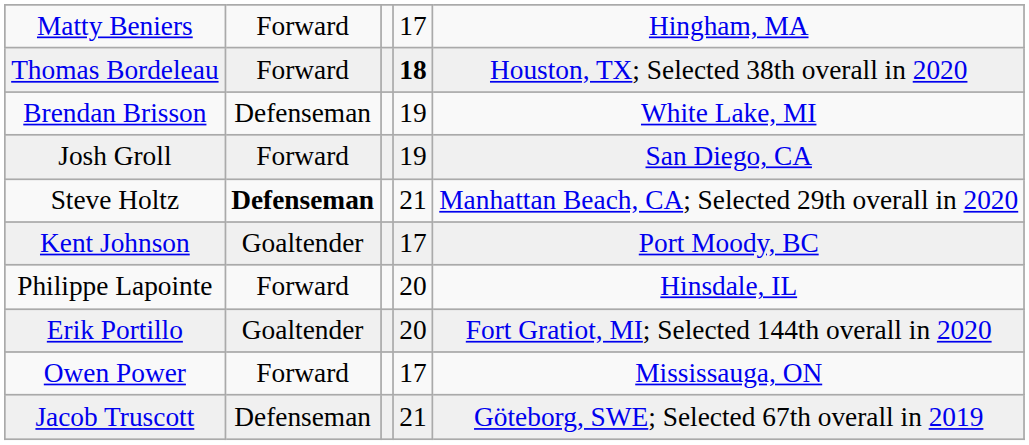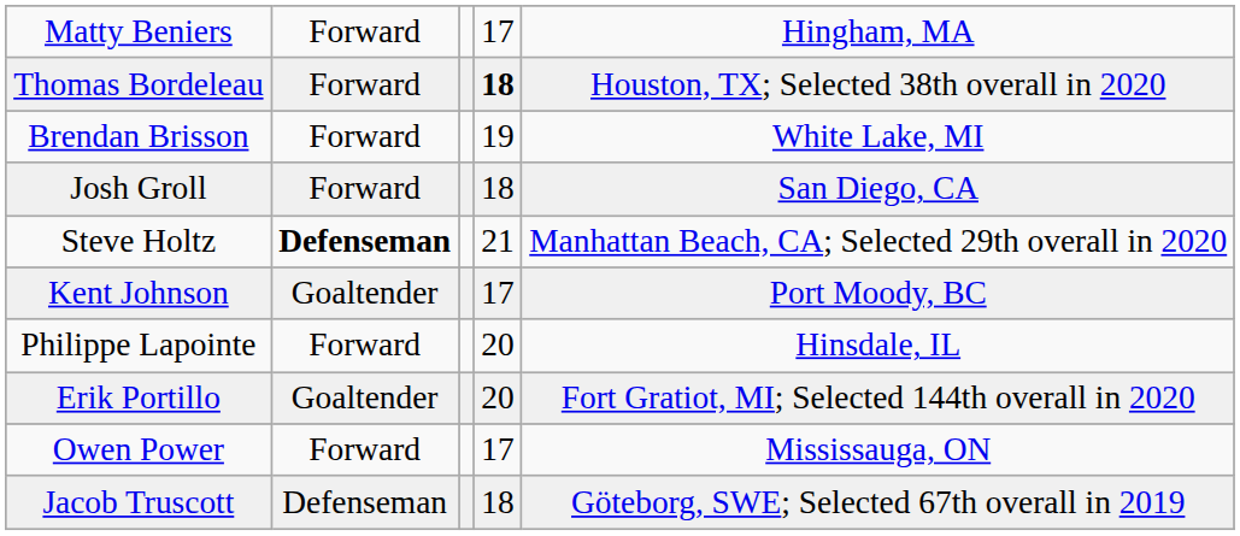Brendan Brisson | column 2: Defenseman -> Forward
Josh Groll | column 4: 19 -> 18
Jacob Truscott | column 4: 21 -> 18
